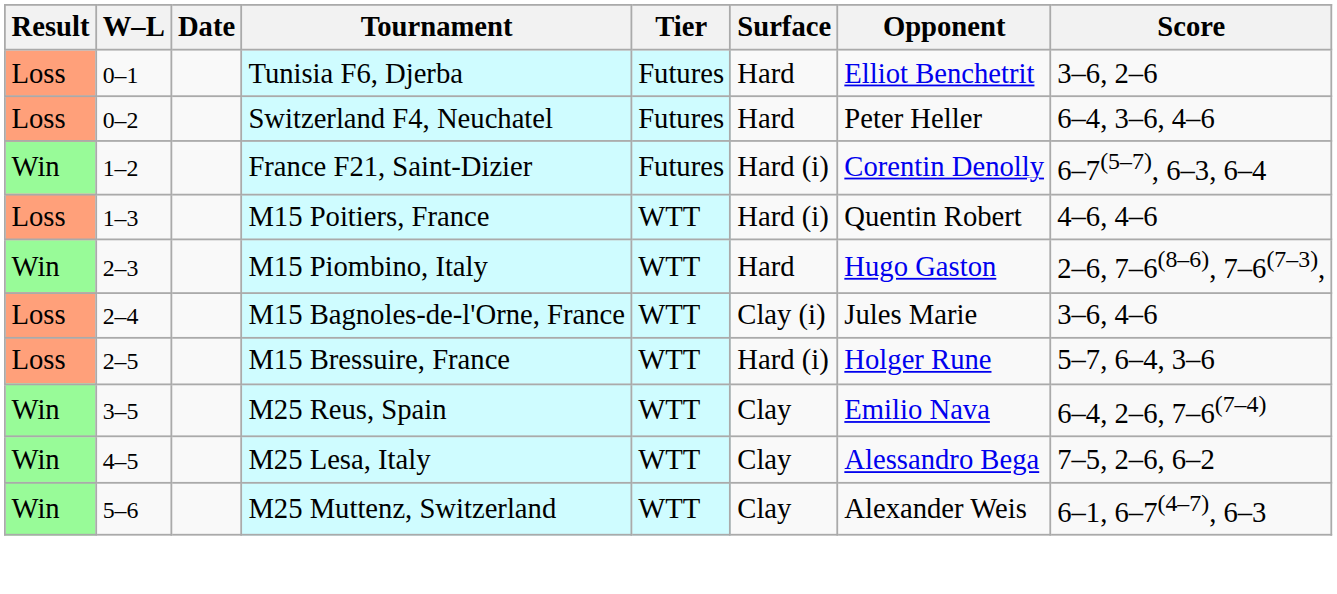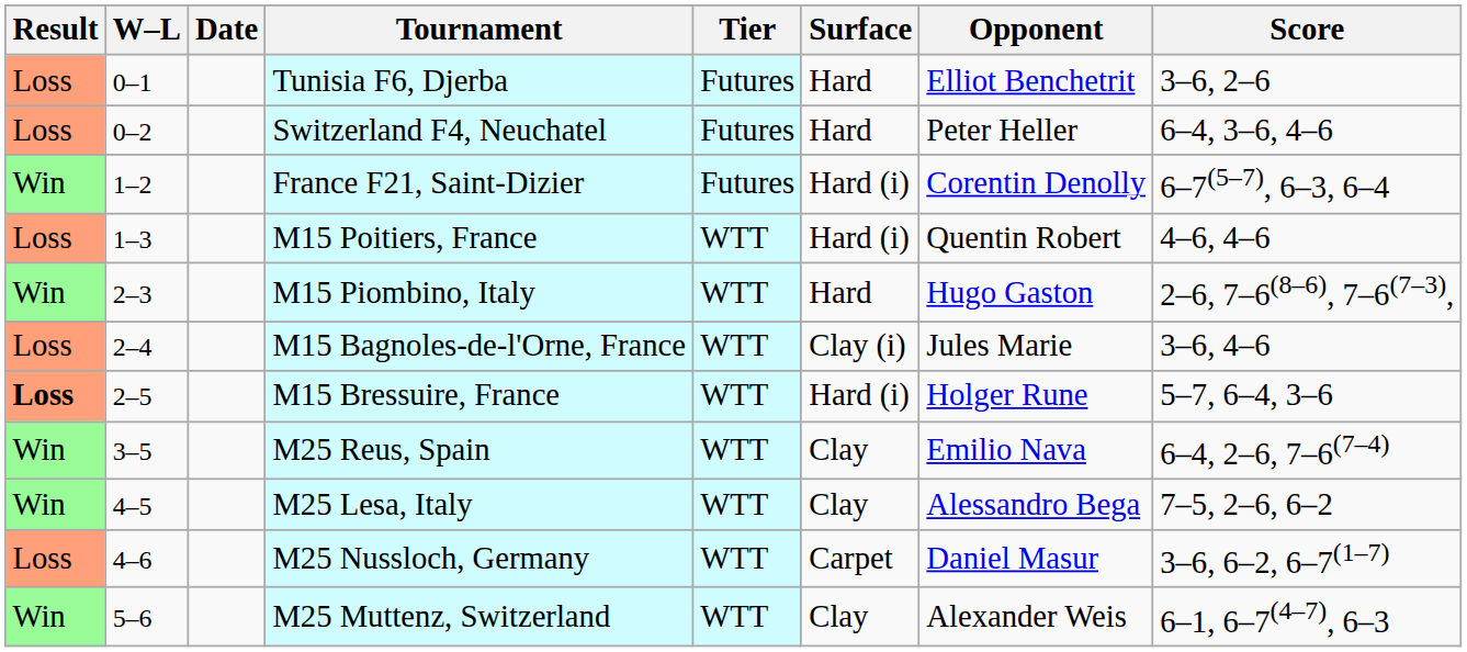M15 Bressuire, France | Result: normal -> bold
+ row: Loss | 4–6 | M25 Nussloch, Germany | WTT | Carpet | Daniel Masur | 3–6, 6–2, 6–7(1–7)
